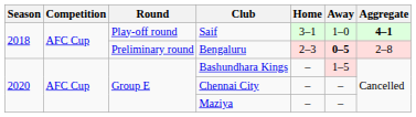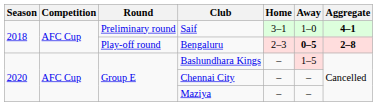Saif | Round: Play-off round -> Preliminary round
Bengaluru | Round: Preliminary round -> Play-off round
Bengaluru | Aggregate: normal -> bold
